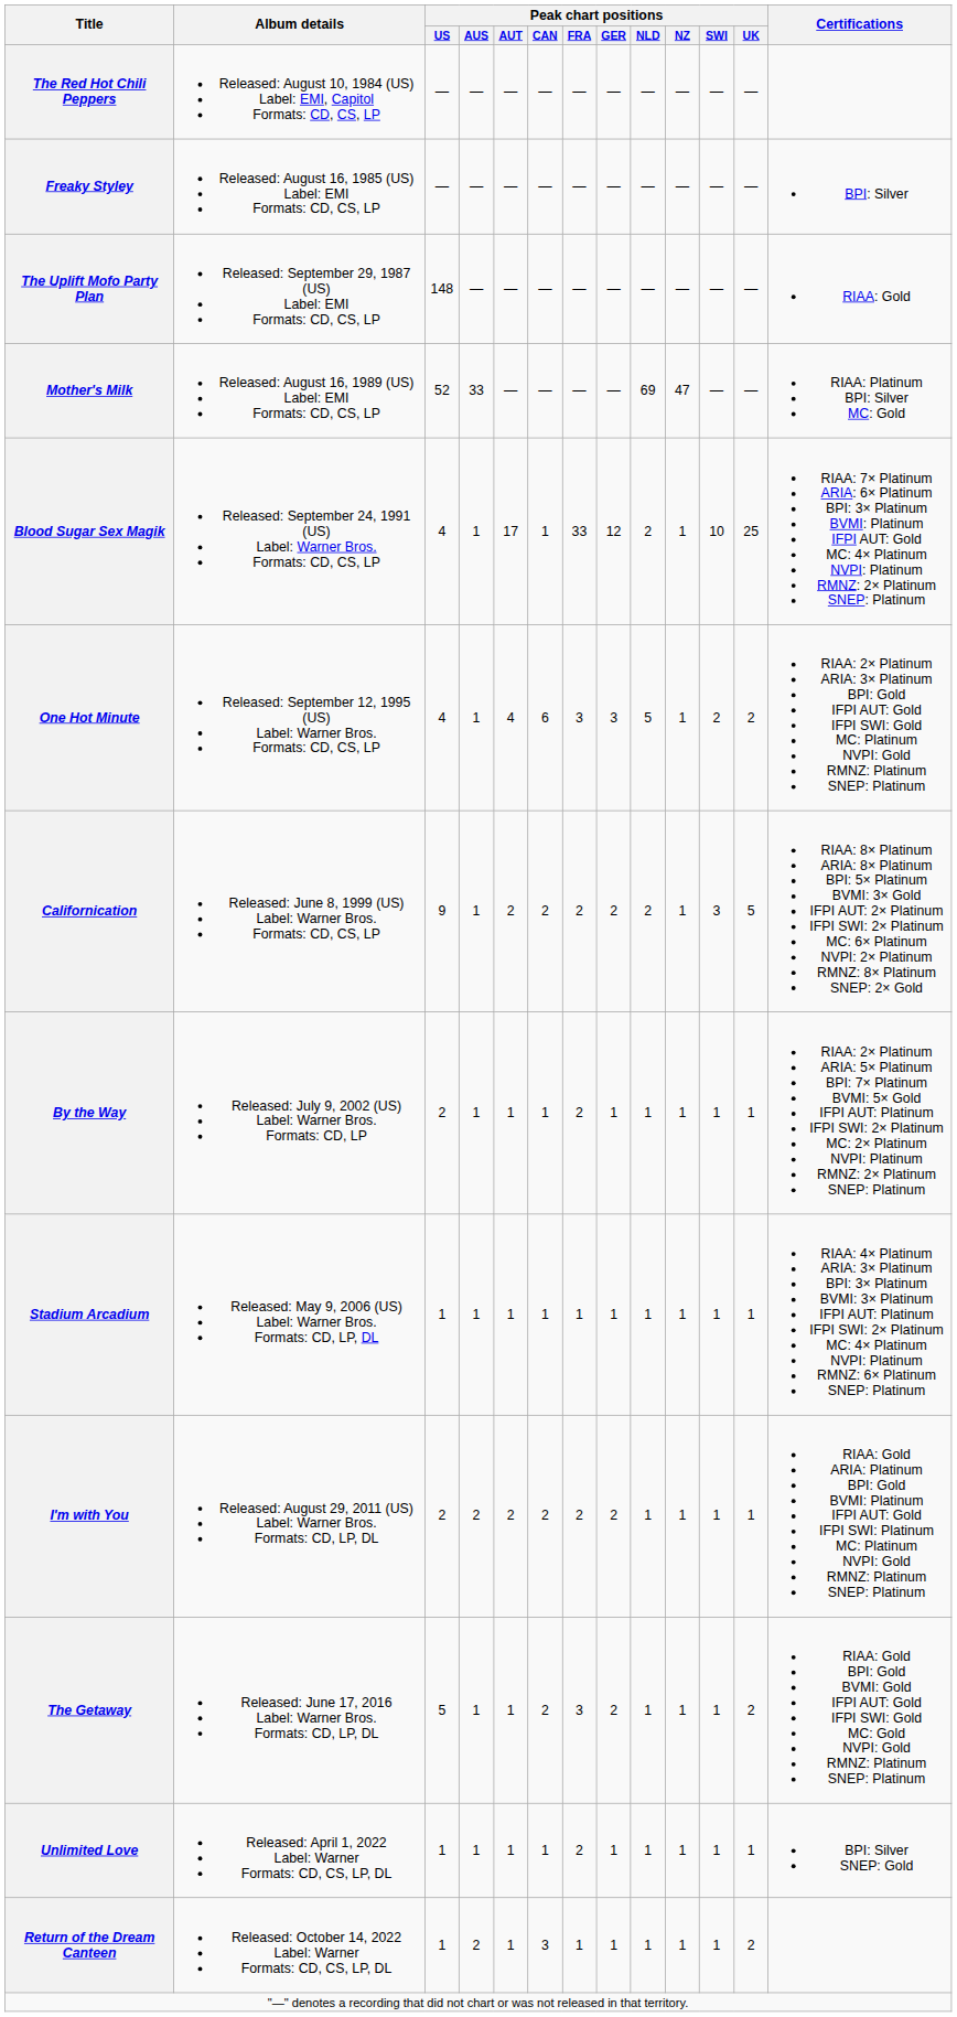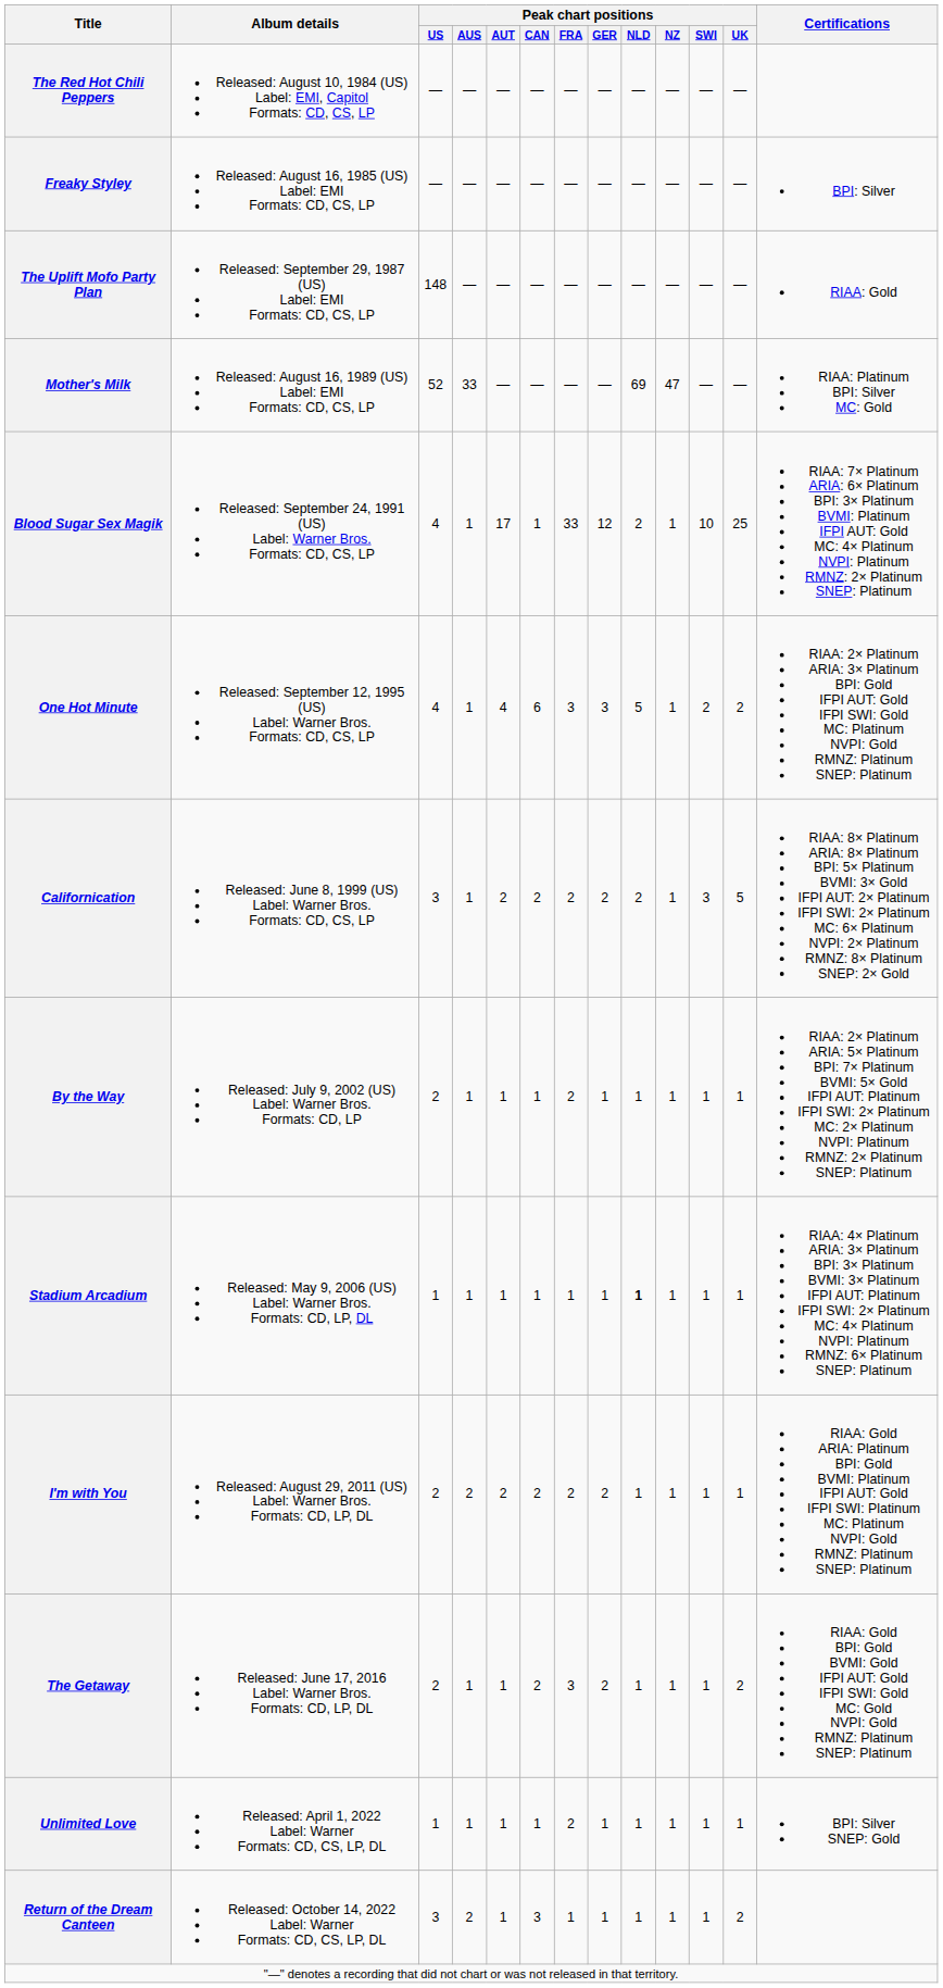Californication | Peak chart positions / US: 9 -> 3
Stadium Arcadium | Peak chart positions / NLD: normal -> bold
The Getaway | Peak chart positions / US: 5 -> 2
Return of the Dream Canteen | Peak chart positions / US: 1 -> 3
